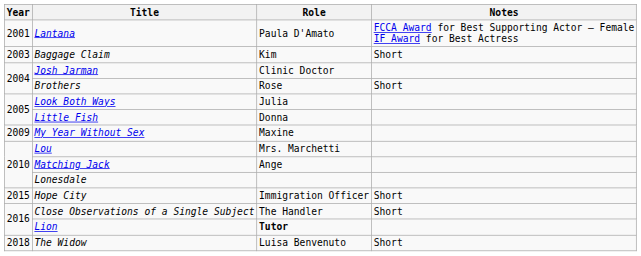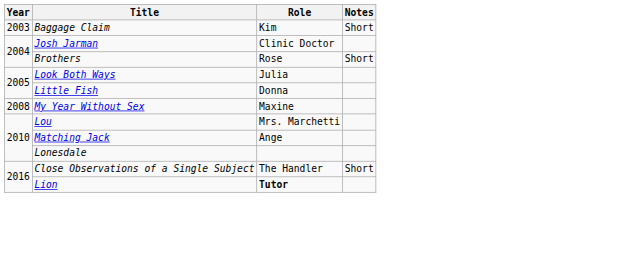- row: 2001 | Lantana | Paula D'Amato | FCCA Award for Best Supporting Actor – Female IF Award for Best Actress
My Year Without Sex | Year: 2009 -> 2008
- row: 2015 | Hope City | Immigration Officer | Short
- row: 2018 | The Widow | Luisa Benvenuto | Short
